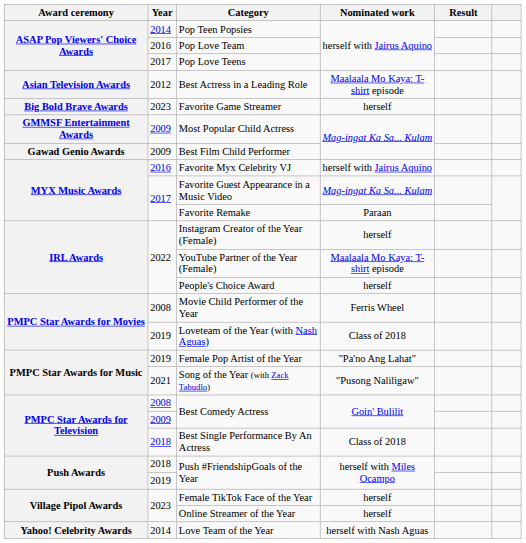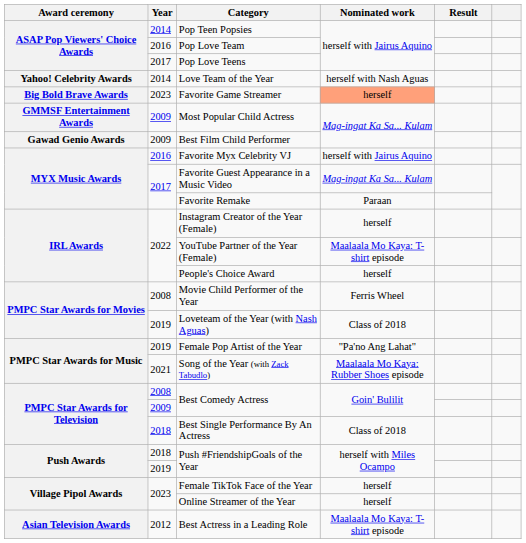rows swapped: Best Actress in a Leading Role <-> Love Team of the Year
Favorite Game Streamer | Nominated work: no background -> lightsalmon background
Song of the Year (with Zack Tabudlo) | Nominated work: "Pusong Naliligaw" -> Maalaala Mo Kaya: Rubber Shoes episode
